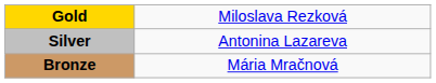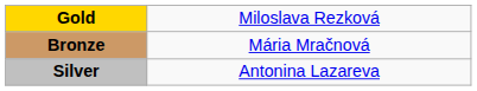rows swapped: Silver <-> Bronze
